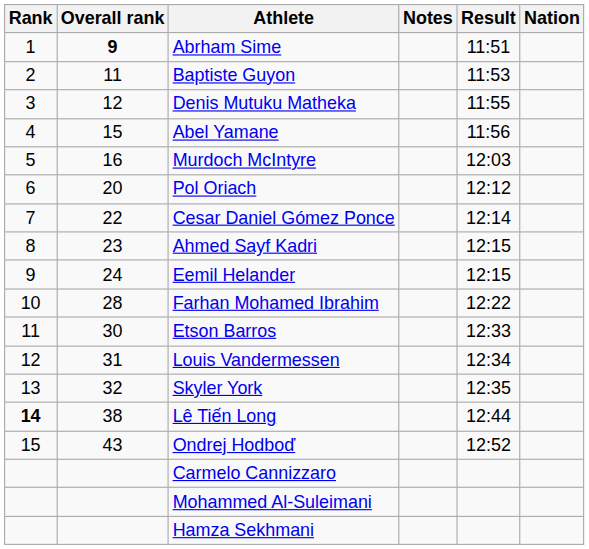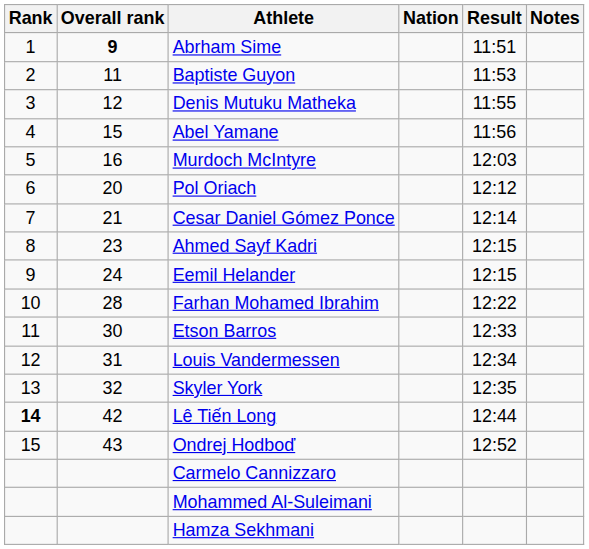columns swapped: Nation <-> Notes
Cesar Daniel Gómez Ponce | Overall rank: 22 -> 21
Lê Tiến Long | Overall rank: 38 -> 42
